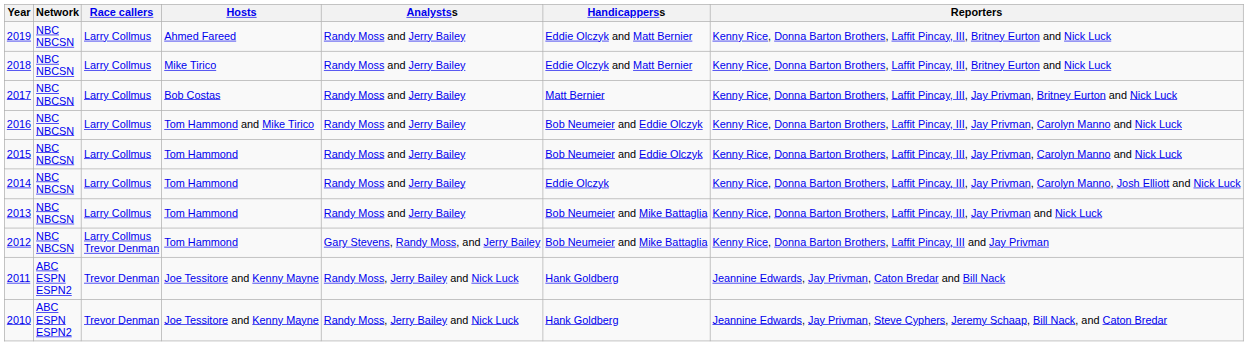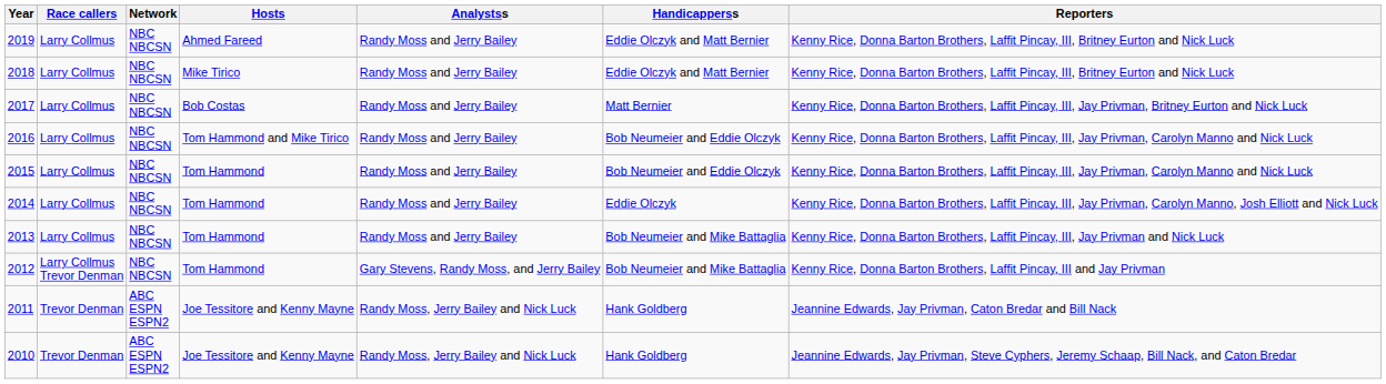columns swapped: Network <-> Race callers
